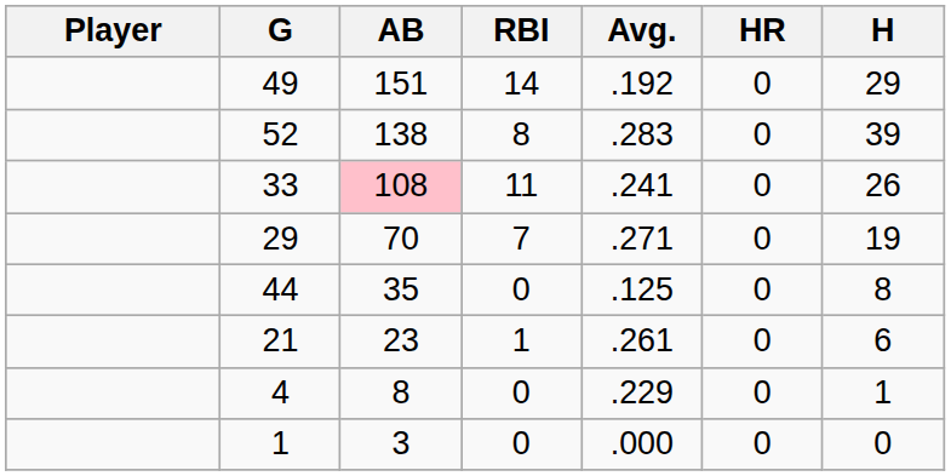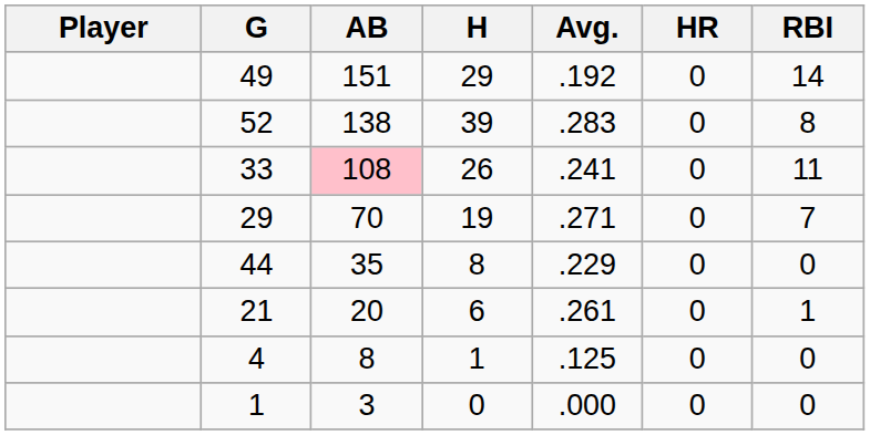columns swapped: H <-> RBI
44 | Avg.: .125 -> .229
21 | AB: 23 -> 20
4 | Avg.: .229 -> .125
